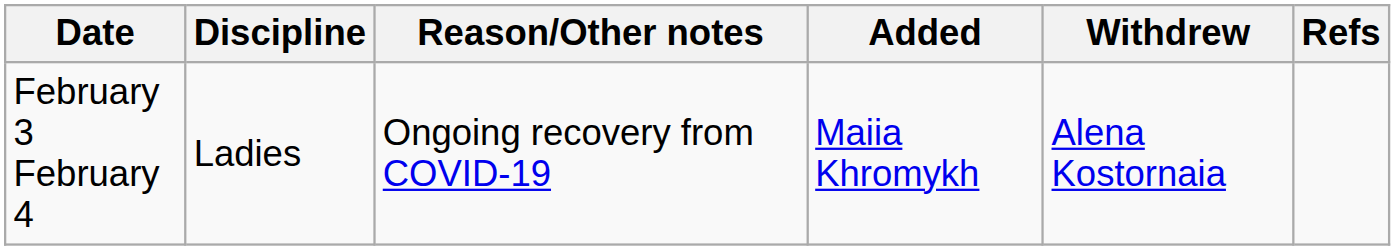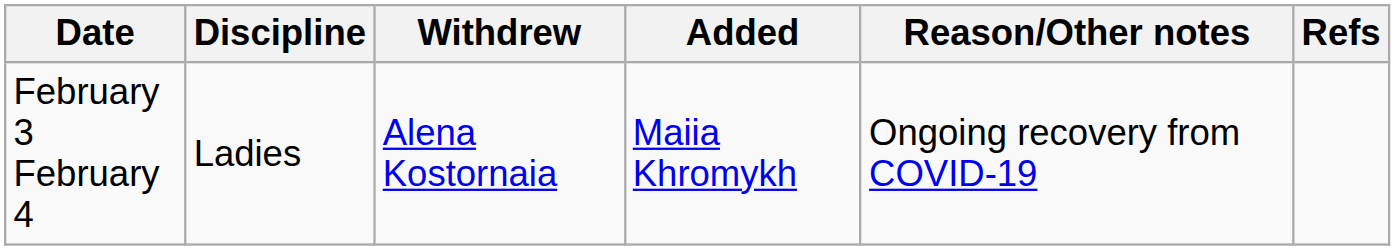columns swapped: Withdrew <-> Reason/Other notes
